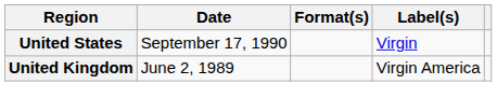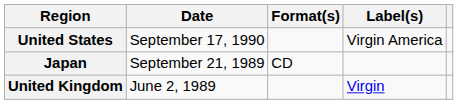United States | Label(s): Virgin -> Virgin America
+ row: Japan | September 21, 1989 | CD
United Kingdom | Label(s): Virgin America -> Virgin
